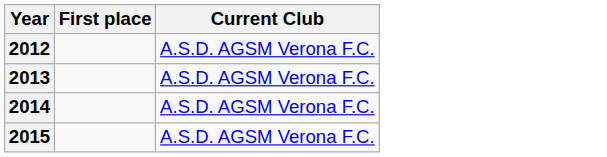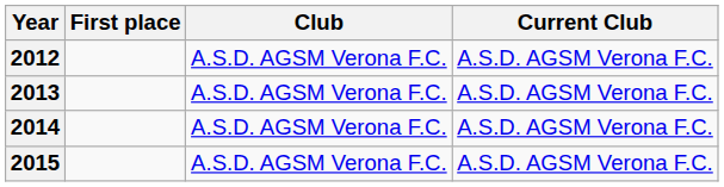+ column: Club | A.S.D. AGSM Verona F.C. | A.S.D. AGSM Verona F.C. | A.S.D. AGSM Verona F.C. | A.S.D. AGSM Verona F.C.
